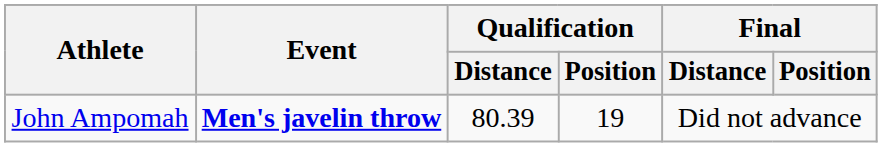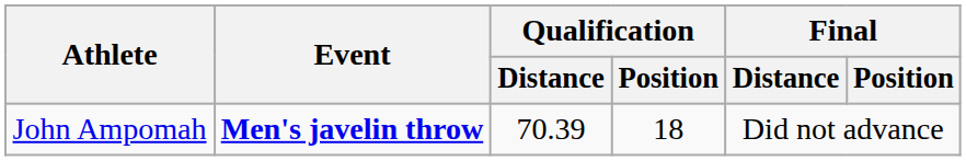John Ampomah | Qualification / Distance: 80.39 -> 70.39
John Ampomah | Qualification / Position: 19 -> 18
